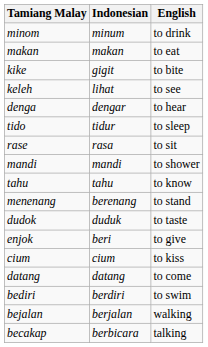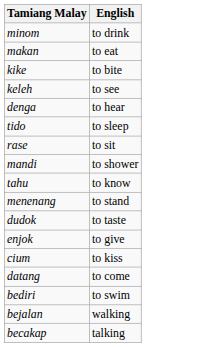- column: Indonesian | minum | makan | gigit | lihat | dengar | tidur | rasa | mandi | tahu | berenang | duduk | beri | cium | datang | berdiri | berjalan | berbicara
